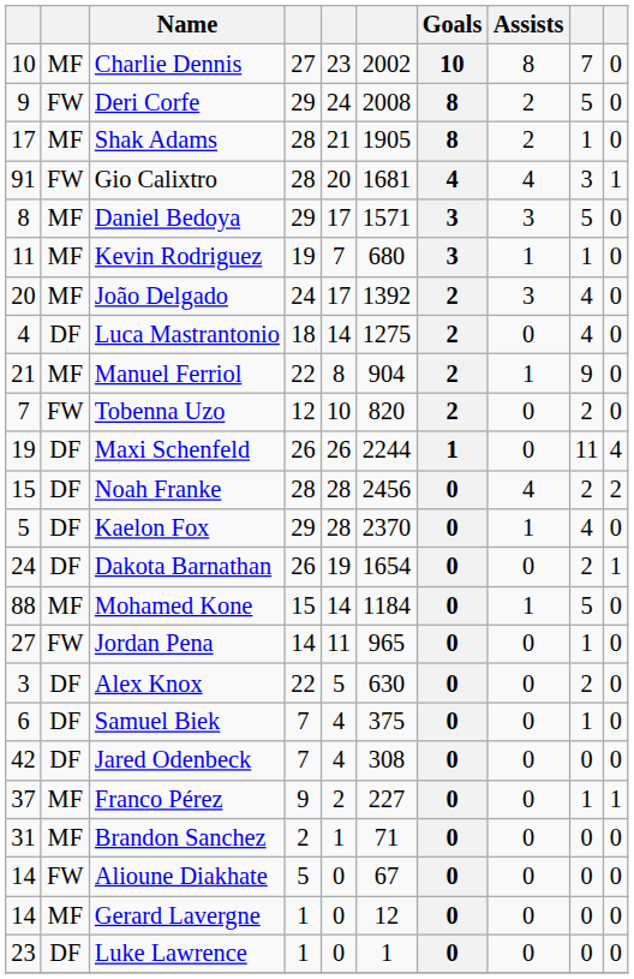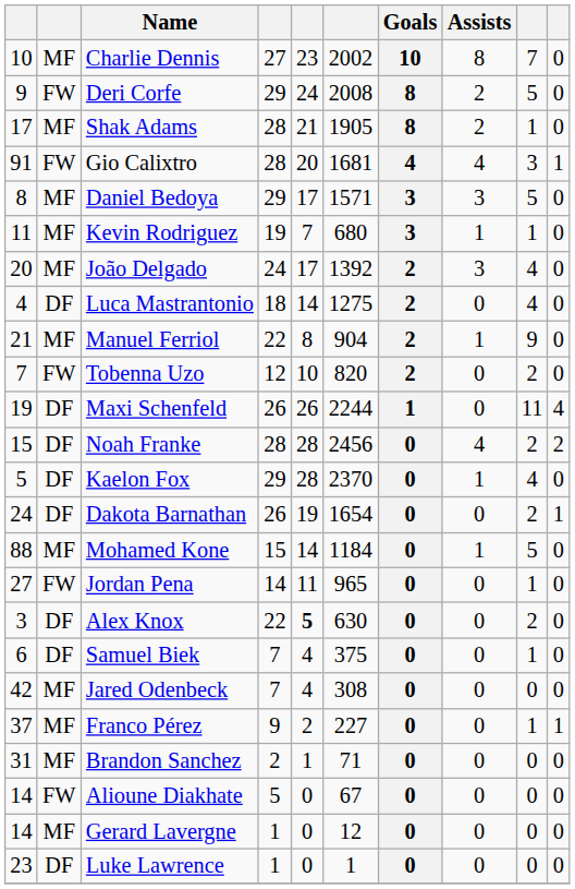Alex Knox | column 5: normal -> bold
Jared Odenbeck | column 2: DF -> MF
